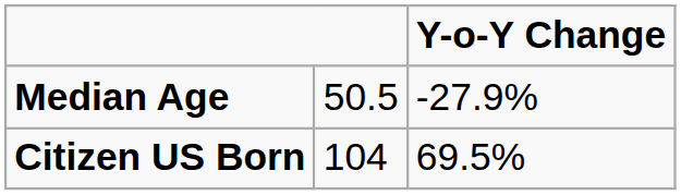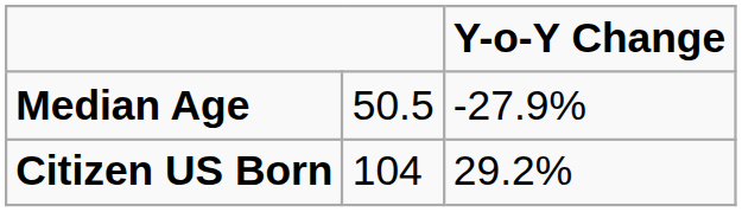Citizen US Born | Y-o-Y Change: 69.5% -> 29.2%
